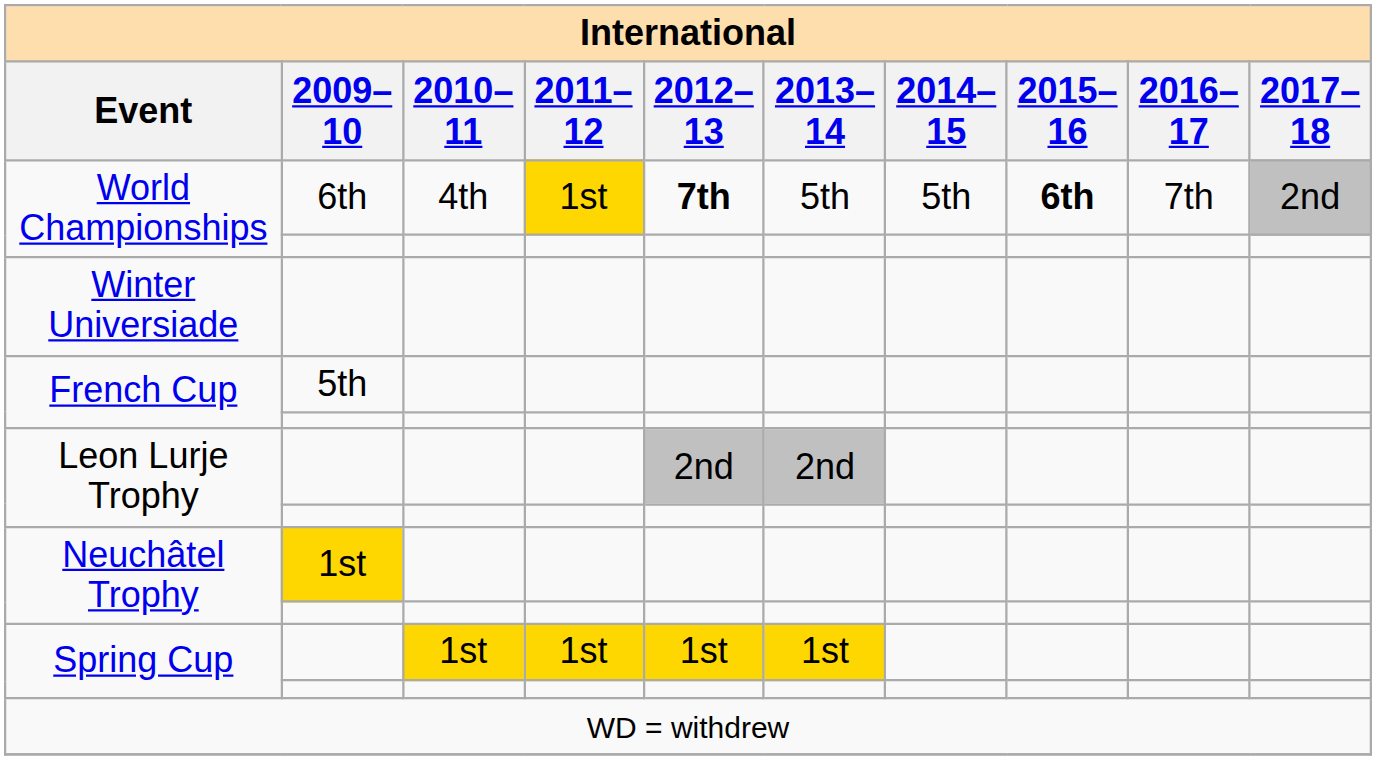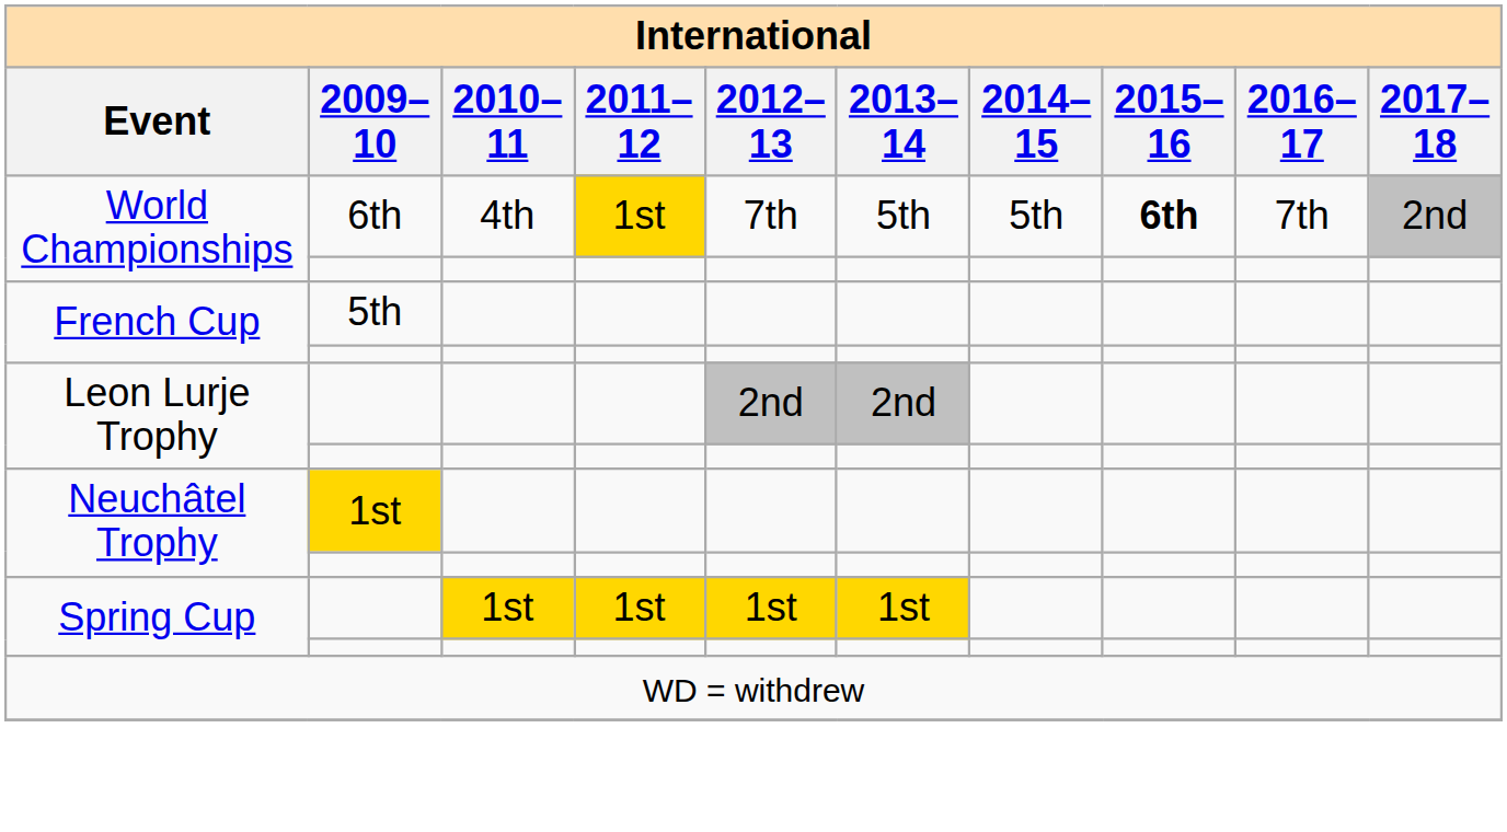World Championships / 6th | 2012–13: bold -> normal
- row: Winter Universiade
